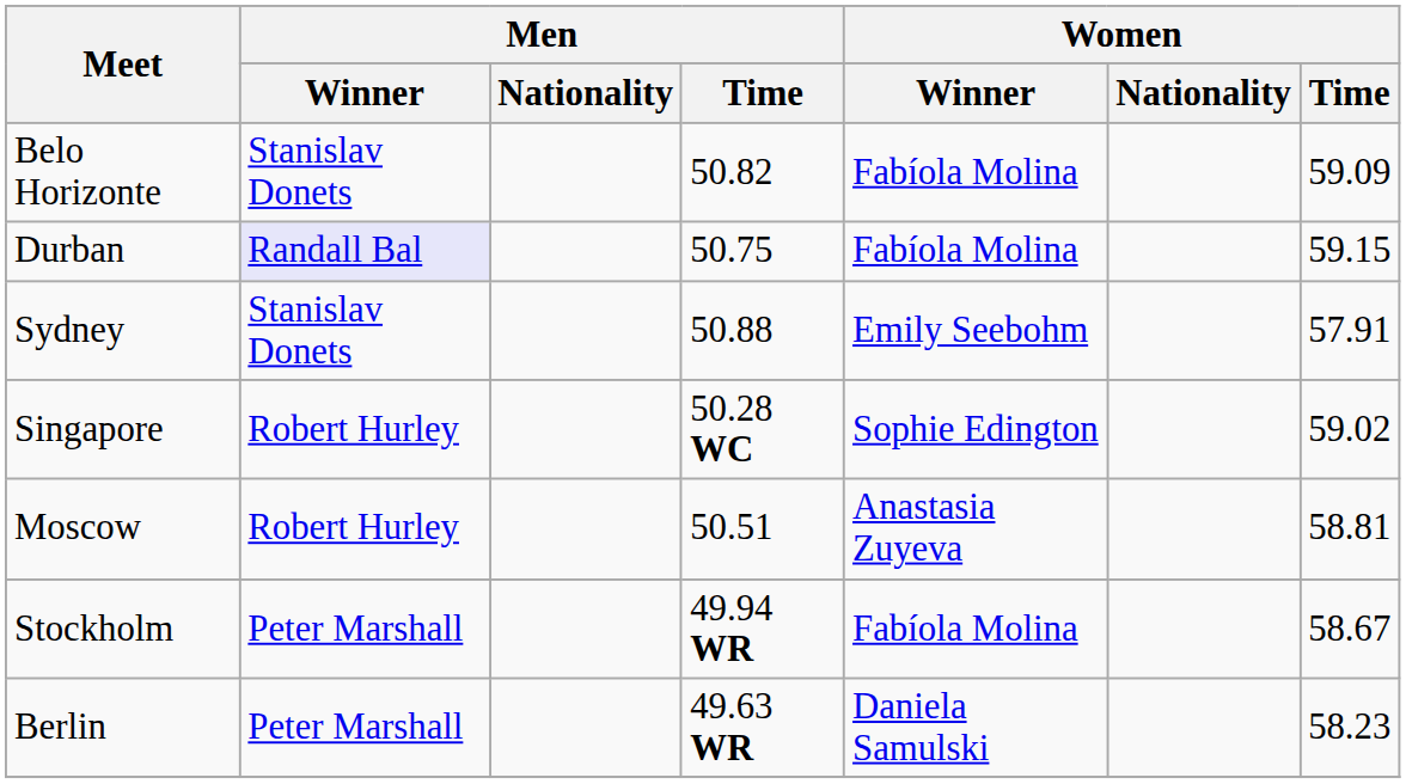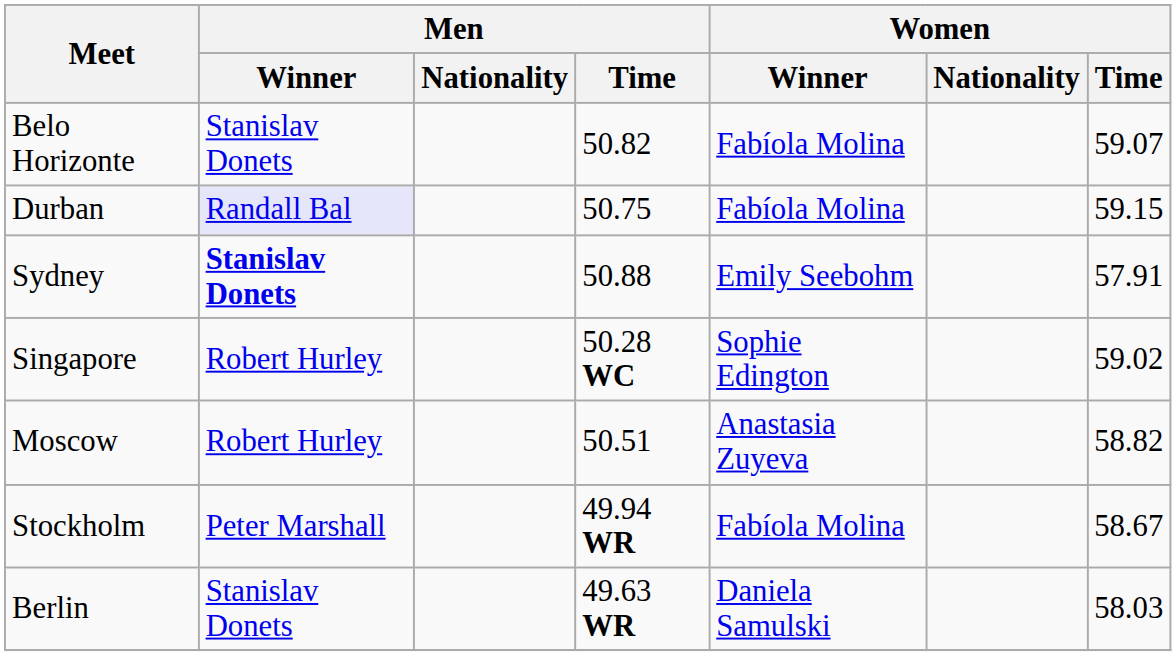Belo Horizonte | Women / Time: 59.09 -> 59.07
Sydney | Men / Winner: normal -> bold
Moscow | Women / Time: 58.81 -> 58.82
Berlin | Men / Winner: Peter Marshall -> Stanislav Donets
Berlin | Women / Time: 58.23 -> 58.03
